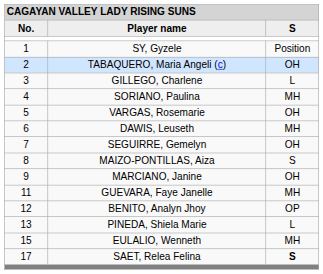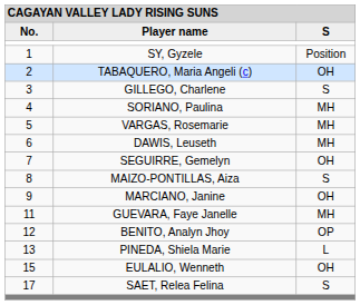GILLEGO, Charlene | column 3: L -> S
VARGAS, Rosemarie | column 3: OH -> MH
EULALIO, Wenneth | column 3: MH -> OH
SAET, Relea Felina | column 3: bold -> normal
